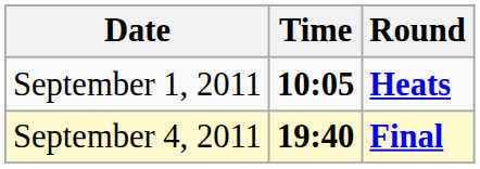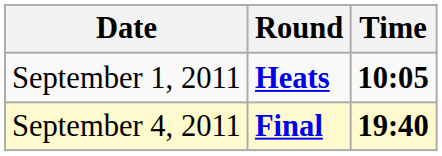columns swapped: Time <-> Round
